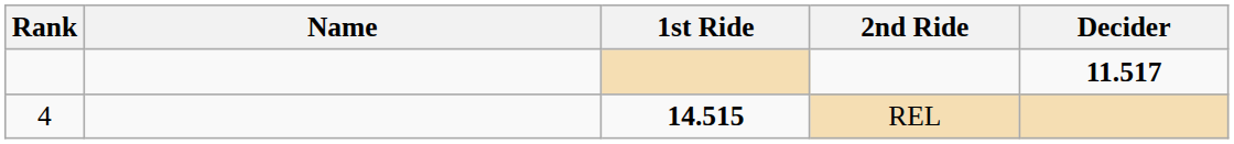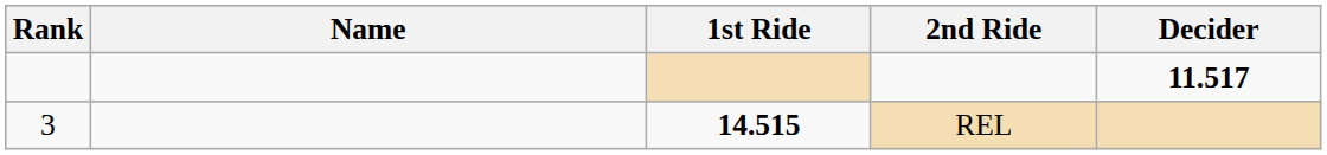REL | Rank: 4 -> 3
